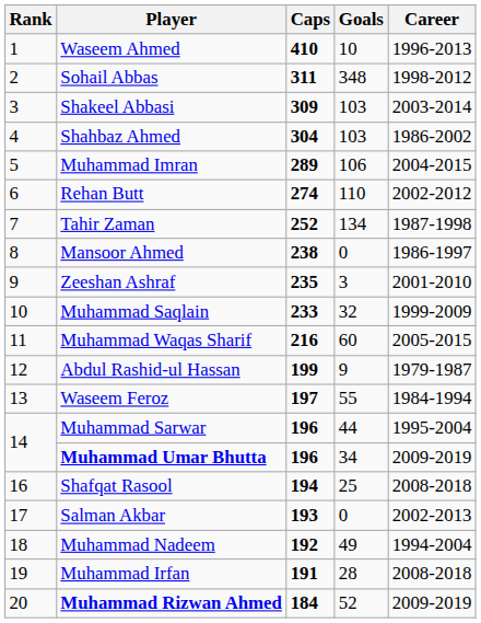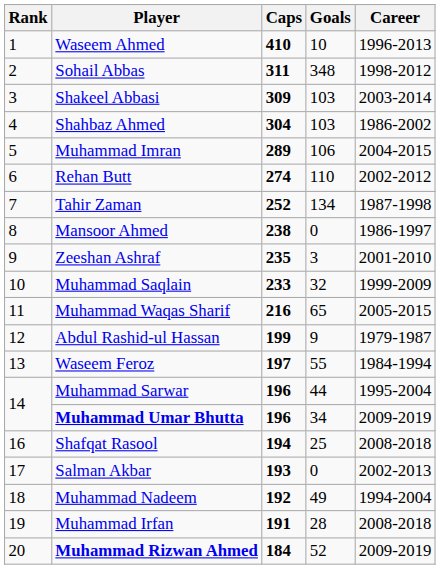Muhammad Waqas Sharif | Goals: 60 -> 65
